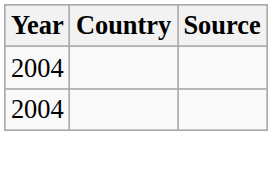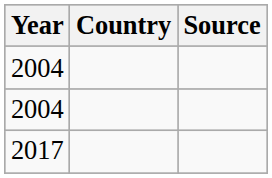+ row: 2017
